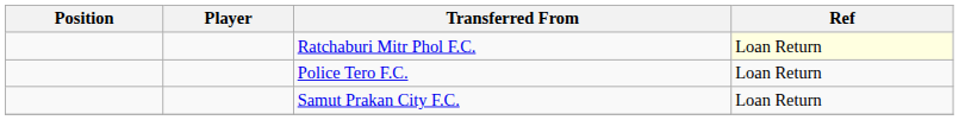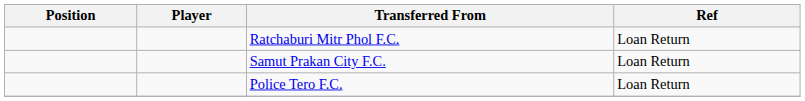Ratchaburi Mitr Phol F.C. | Ref: lightyellow background -> no background
rows swapped: Samut Prakan City F.C. <-> Police Tero F.C.
